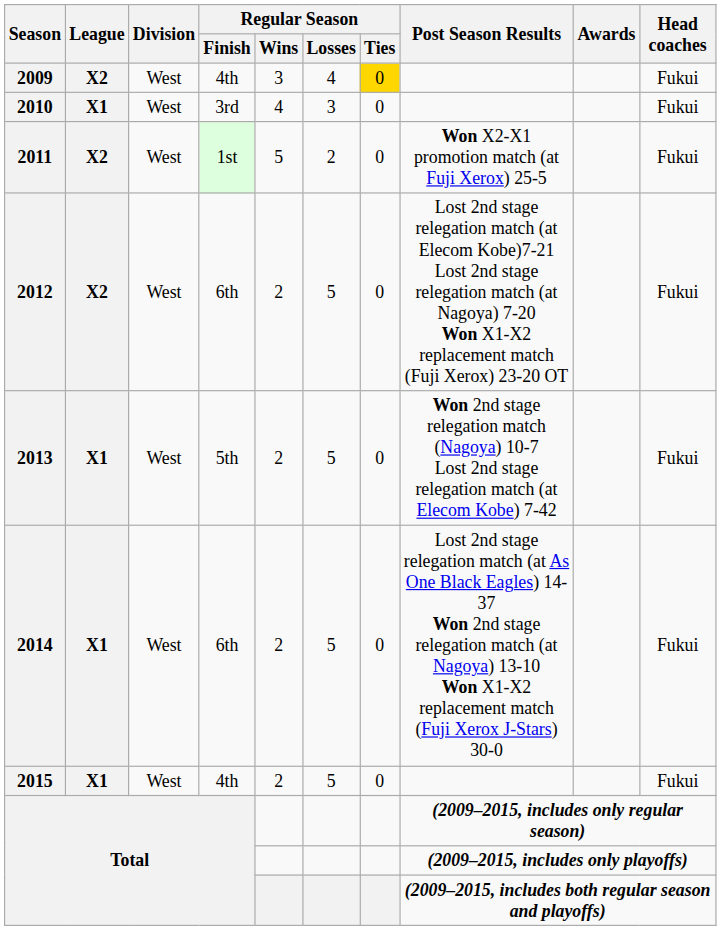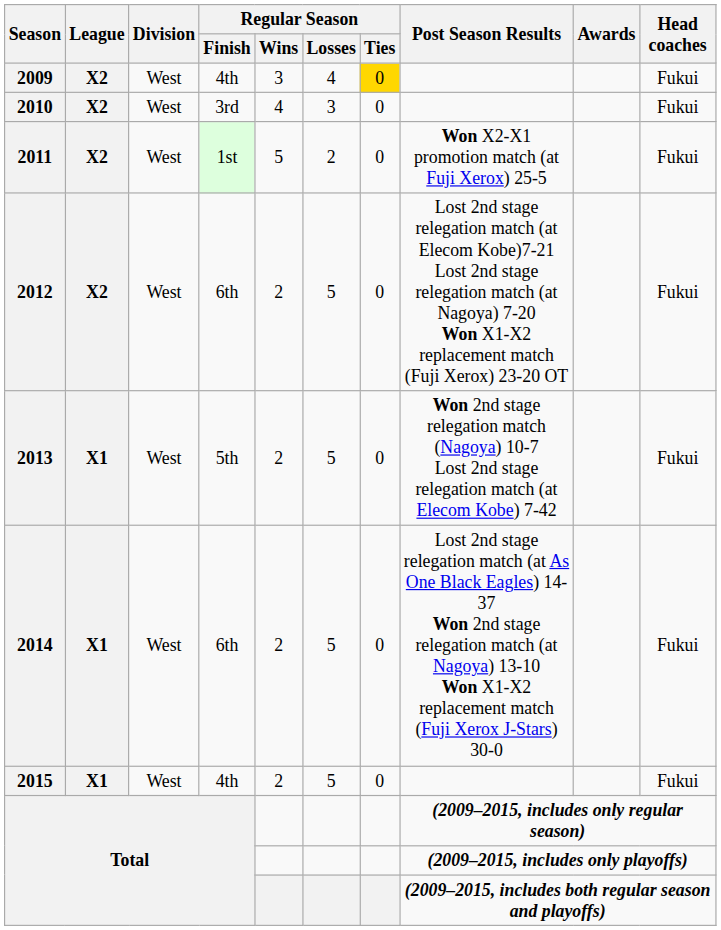2010 | League: X1 -> X2
